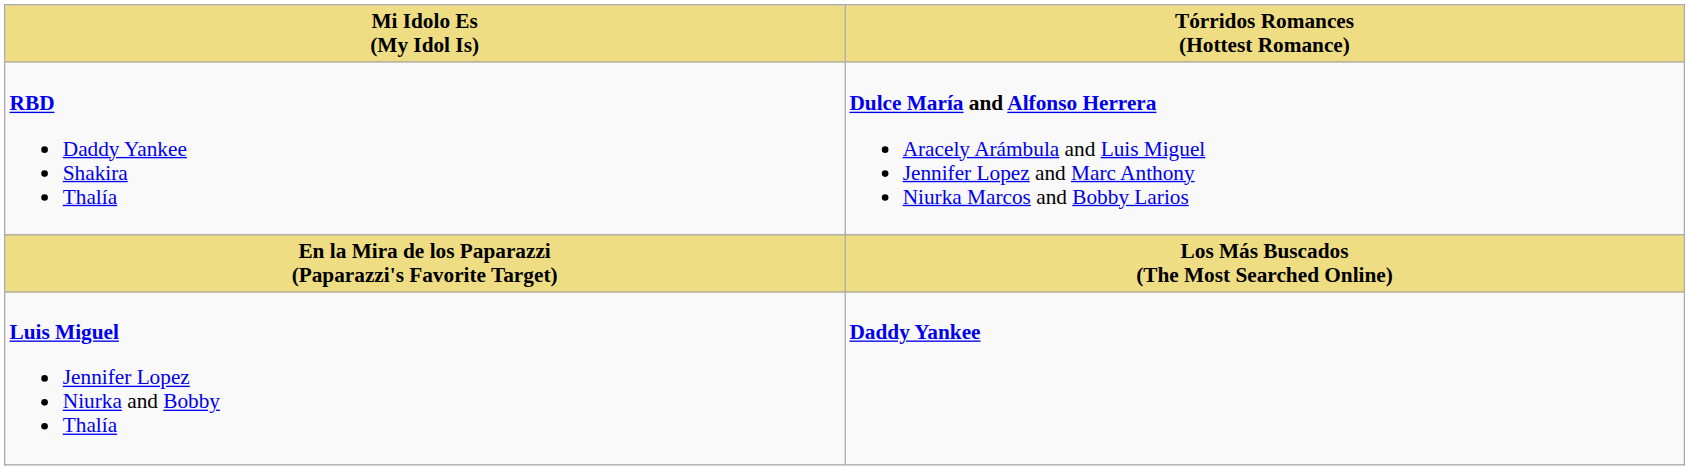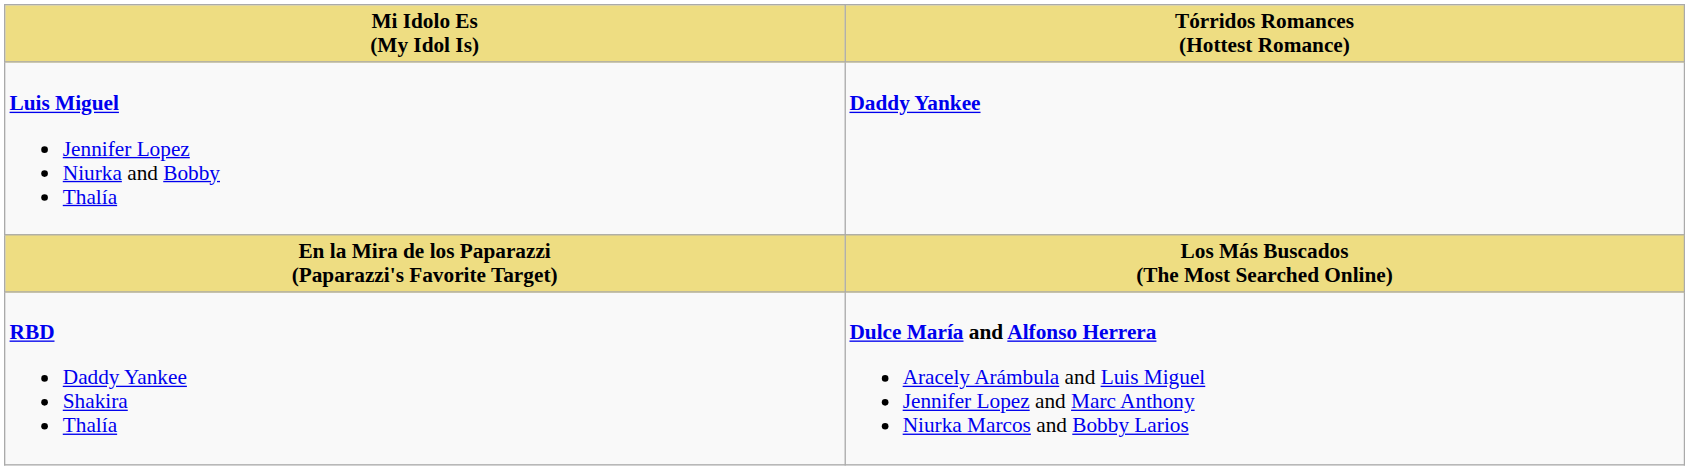rows swapped: RBD Daddy Yankee Shakira Thalía <-> Luis Miguel Jennifer Lopez Niurka and Bobby Thalía
